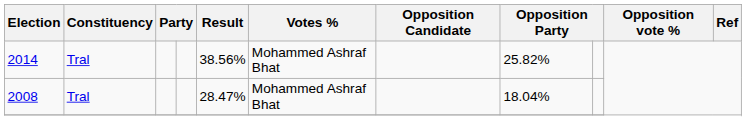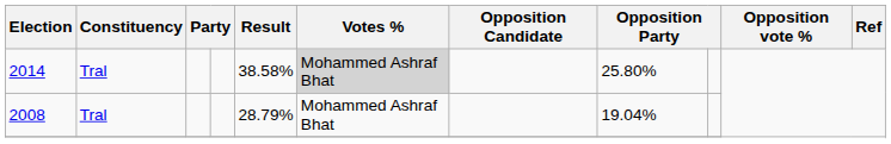2014 | Result: 38.56% -> 38.58%
2014 | Votes %: no background -> lightgrey background
2014 | column 8: 25.82% -> 25.80%
2008 | Result: 28.47% -> 28.79%
2008 | column 8: 18.04% -> 19.04%
